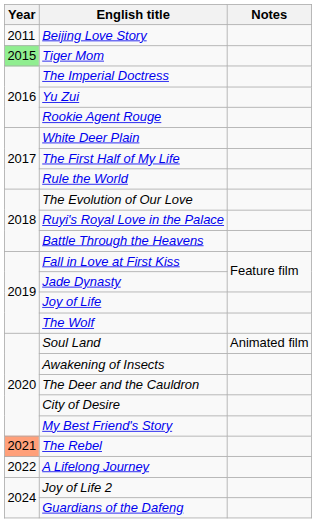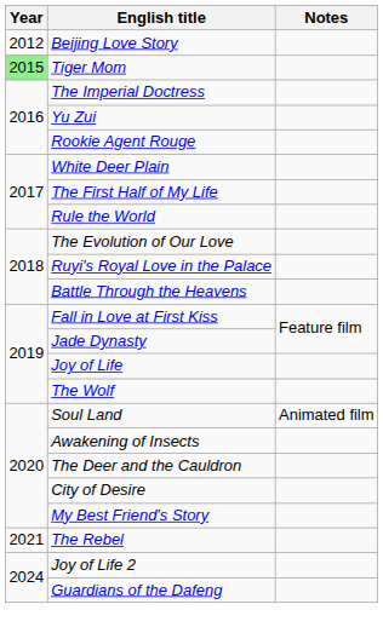Beijing Love Story | Year: 2011 -> 2012
The Rebel | Year: lightsalmon background -> no background
- row: 2022 | A Lifelong Journey
